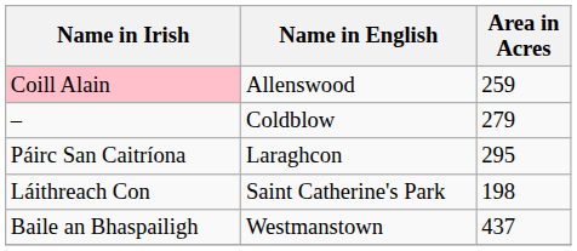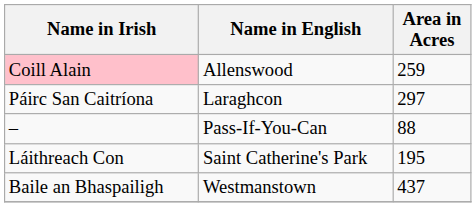- row: – | Coldblow | 279
Laraghcon | Area in Acres: 295 -> 297
+ row: – | Pass-If-You-Can | 88
Saint Catherine's Park | Area in Acres: 198 -> 195
